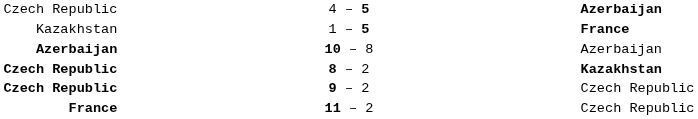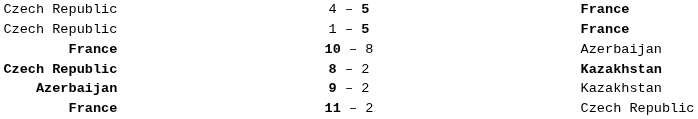4 – 5 | column 3: Azerbaijan -> France
1 – 5 | column 1: Kazakhstan -> Czech Republic
10 – 8 | column 1: Azerbaijan -> France
9 – 2 | column 1: Czech Republic -> Azerbaijan
9 – 2 | column 3: Czech Republic -> Kazakhstan
